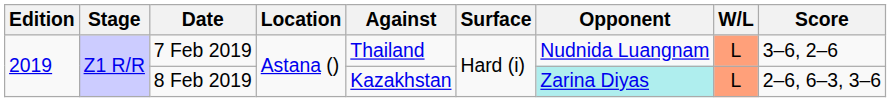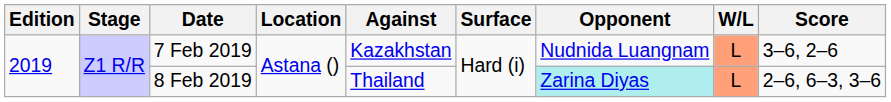7 Feb 2019 | Against: Thailand -> Kazakhstan
8 Feb 2019 | Against: Kazakhstan -> Thailand
